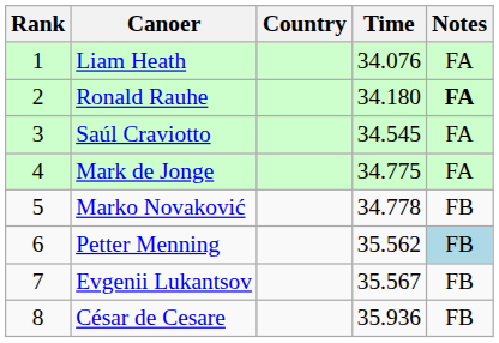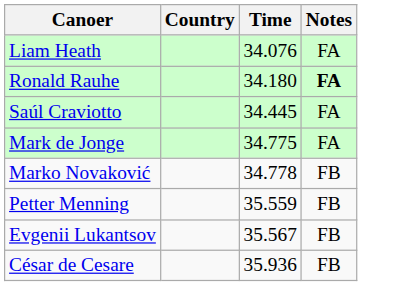- column: Rank | 1 | 2 | 3 | 4 | 5 | 6 | 7 | 8
Saúl Craviotto | Time: 34.545 -> 34.445
Petter Menning | Time: 35.562 -> 35.559
Petter Menning | Notes: lightblue background -> no background
